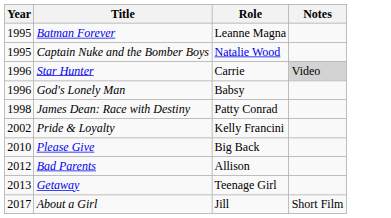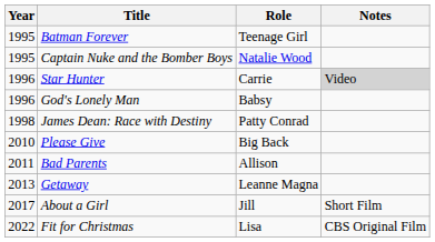Batman Forever | Role: Leanne Magna -> Teenage Girl
- row: 2002 | Pride & Loyalty | Kelly Francini
Bad Parents | Year: 2012 -> 2011
Getaway | Role: Teenage Girl -> Leanne Magna
+ row: 2022 | Fit for Christmas | Lisa | CBS Original Film
